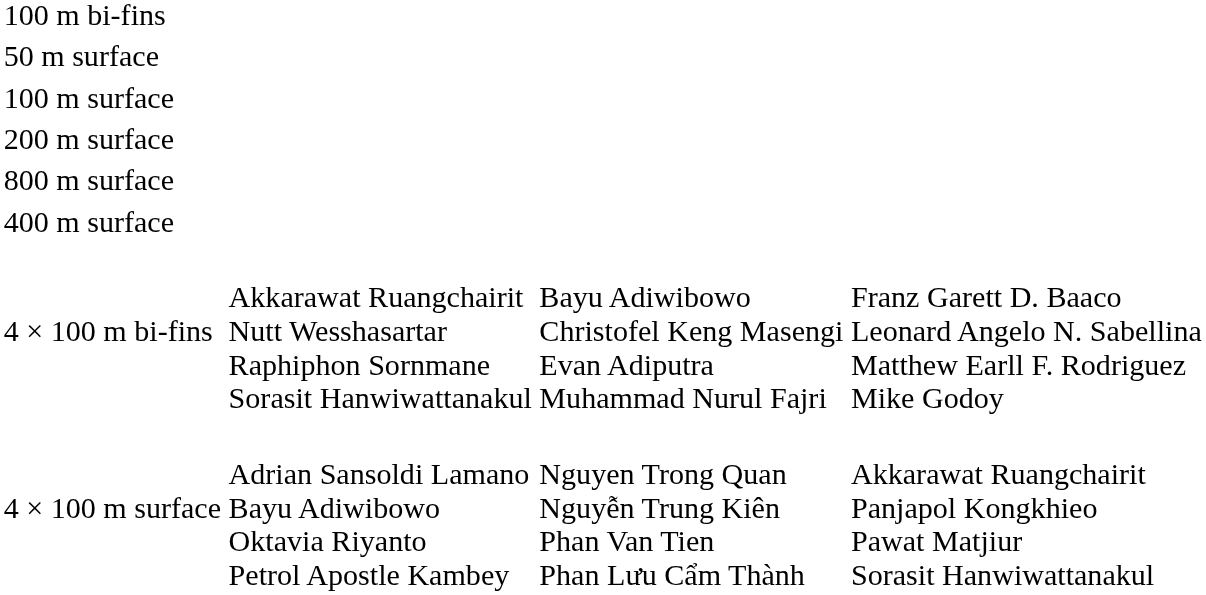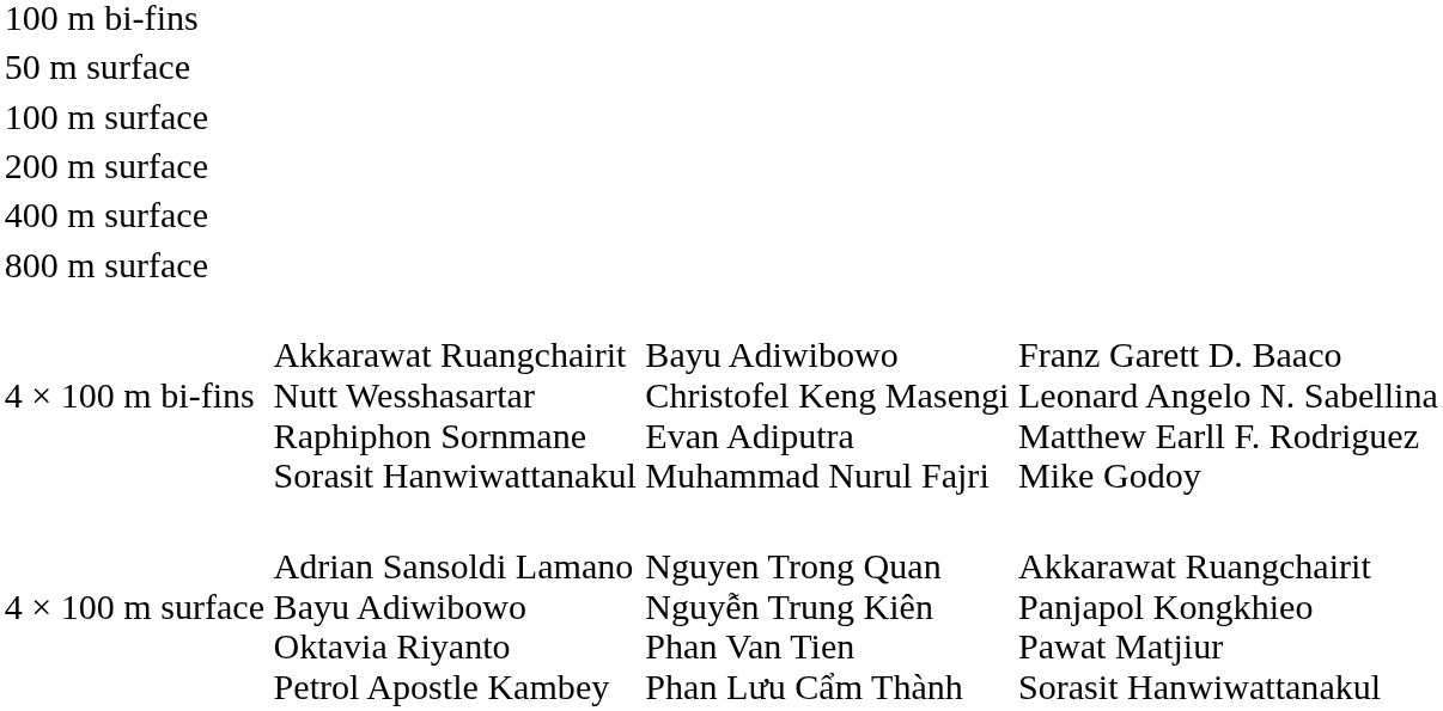rows swapped: 400 m surface <-> 800 m surface
